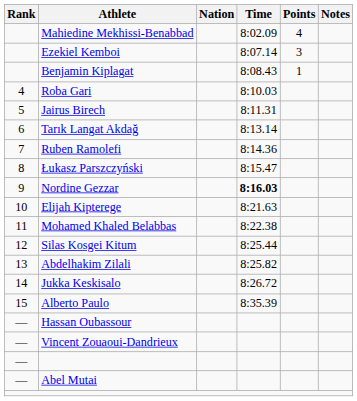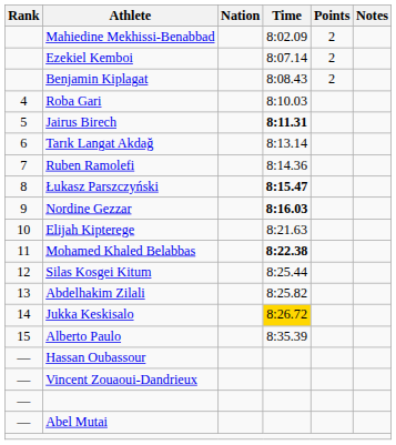Mahiedine Mekhissi-Benabbad | Points: 4 -> 2
Ezekiel Kemboi | Points: 3 -> 2
Benjamin Kiplagat | Points: 1 -> 2
Jairus Birech | Time: normal -> bold
Łukasz Parszczyński | Time: normal -> bold
Mohamed Khaled Belabbas | Time: normal -> bold
Jukka Keskisalo | Time: no background -> gold background
